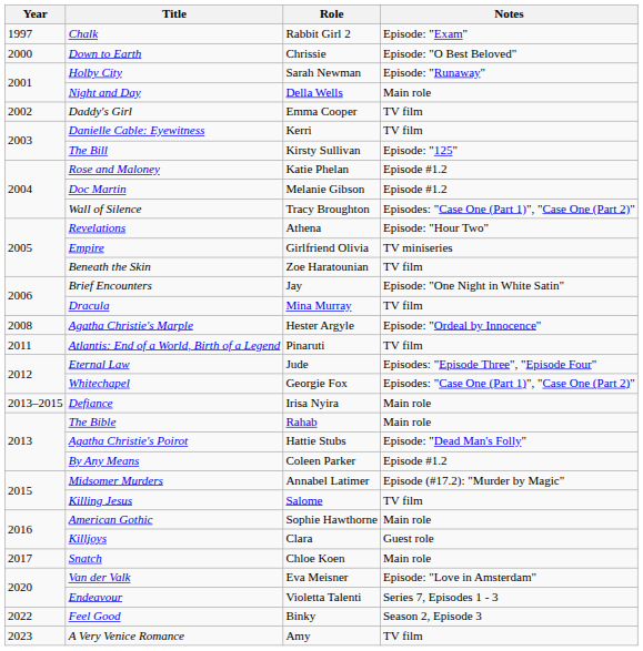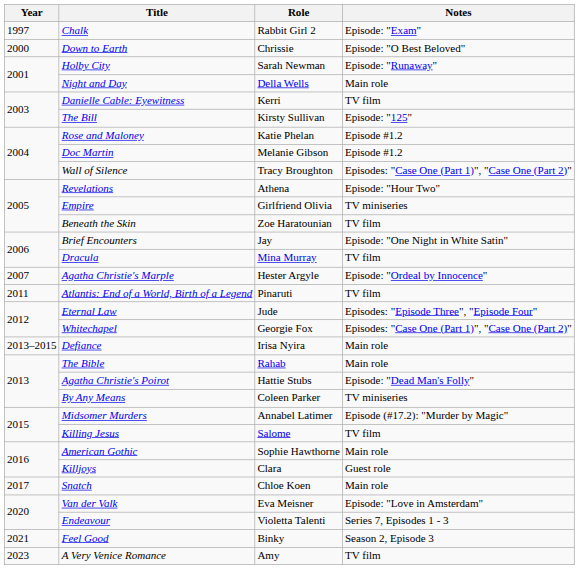- row: 2002 | Daddy's Girl | Emma Cooper | TV film
Agatha Christie's Marple | Year: 2008 -> 2007
By Any Means | Notes: Episode #1.2 -> TV miniseries
Feel Good | Year: 2022 -> 2021
